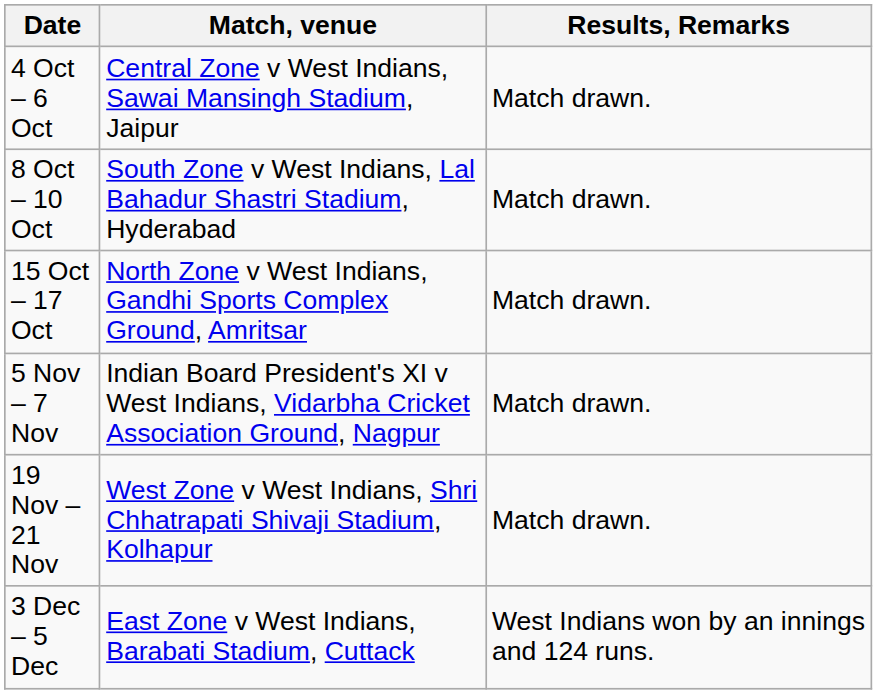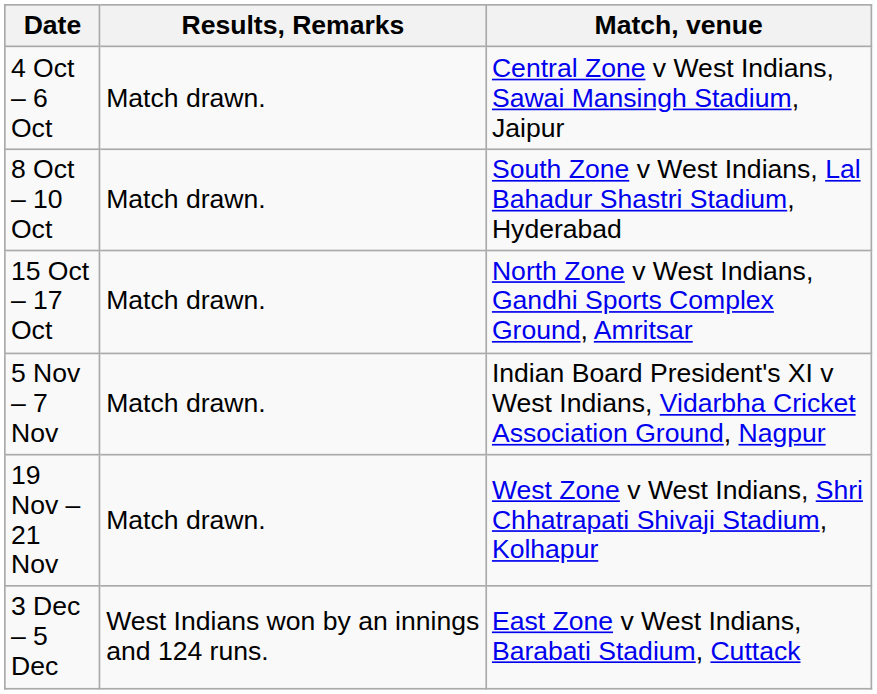columns swapped: Match, venue <-> Results, Remarks
